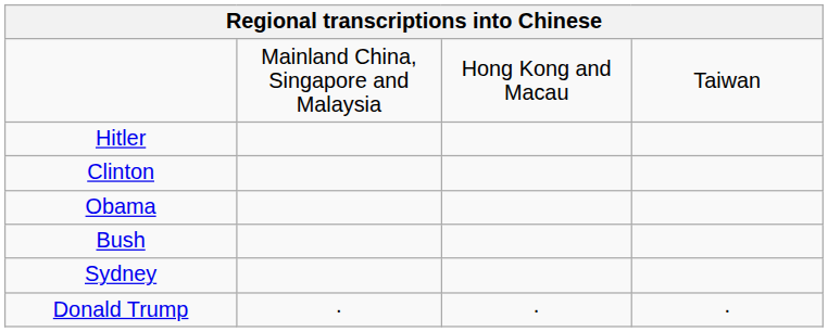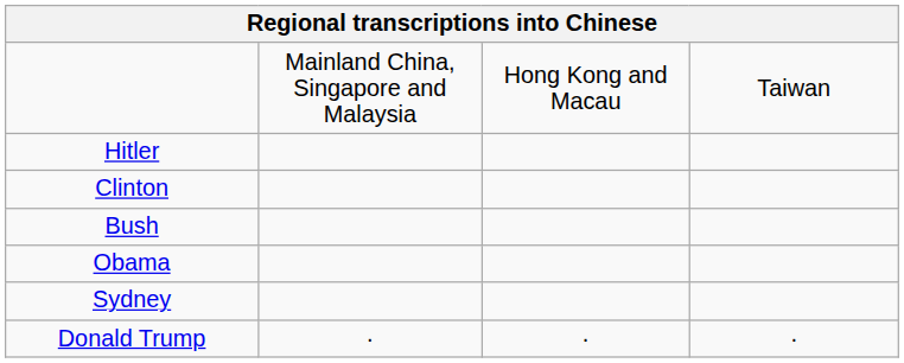rows swapped: Bush <-> Obama
